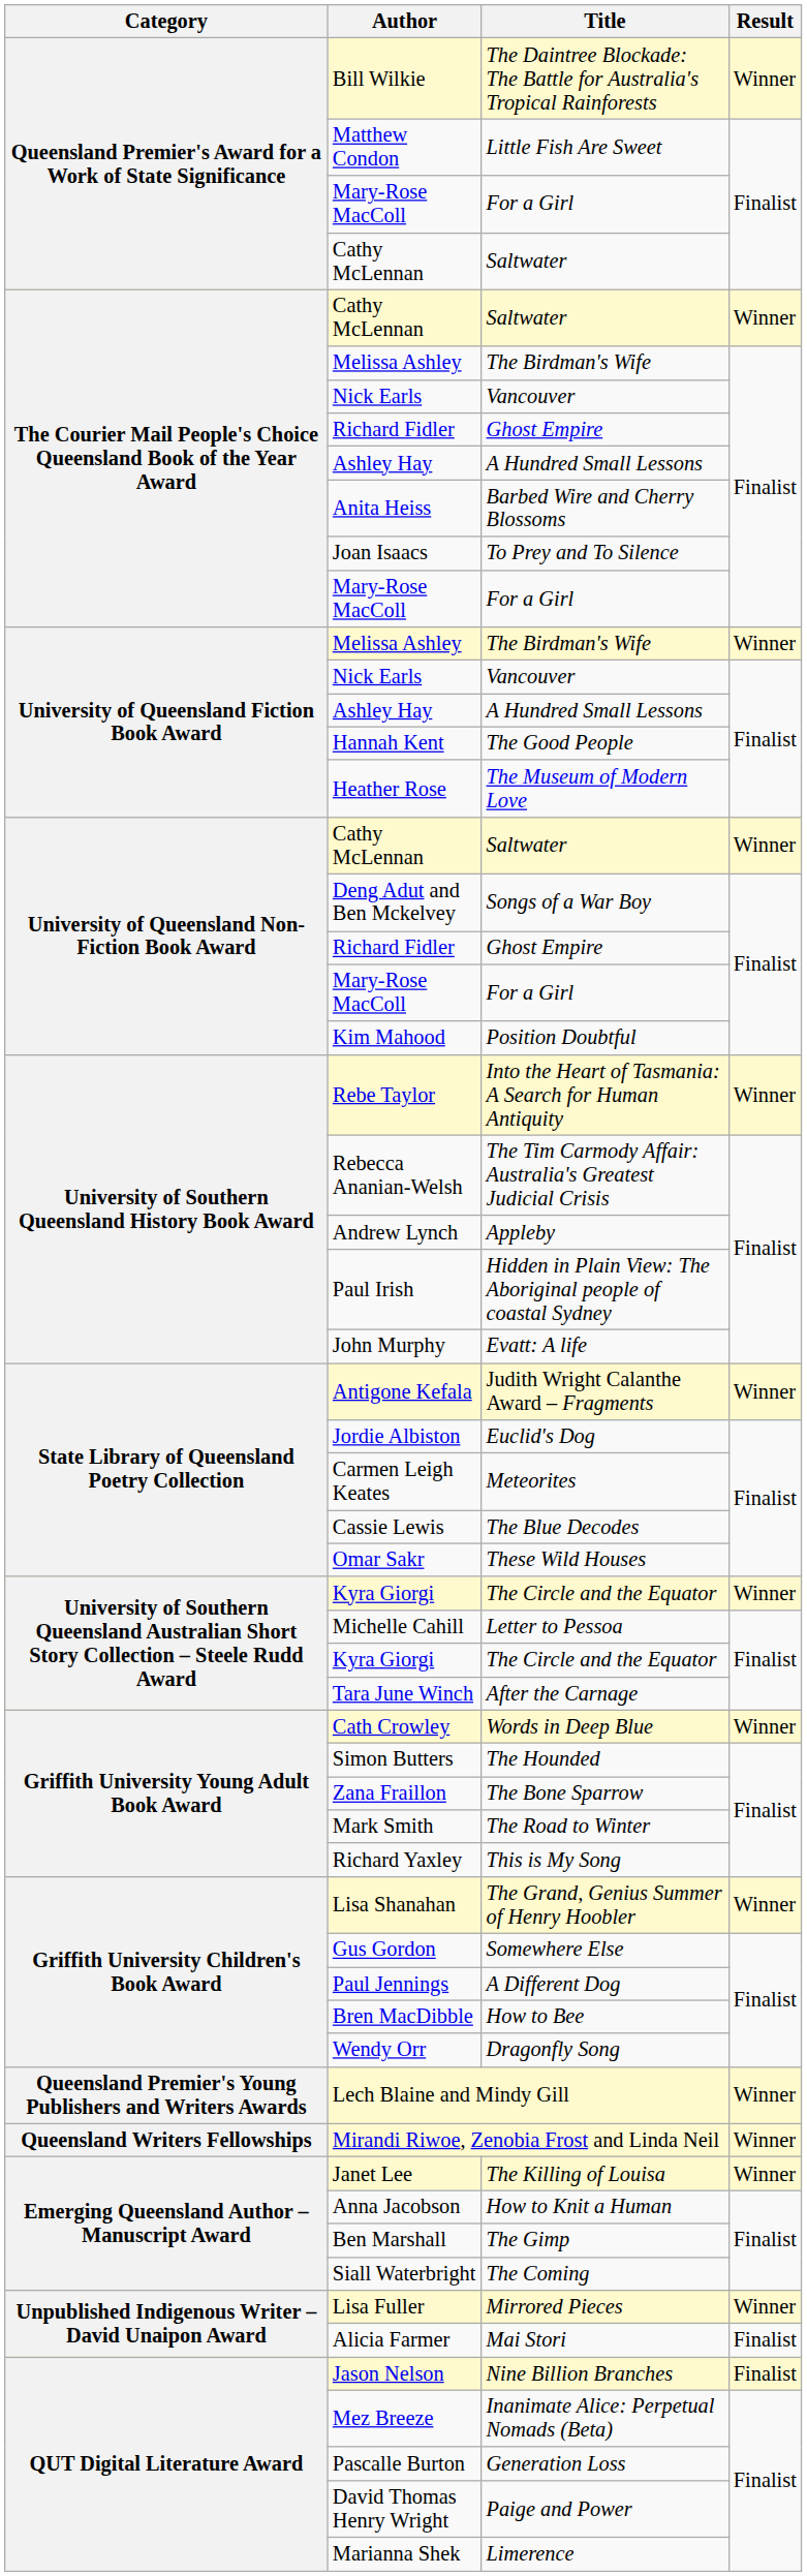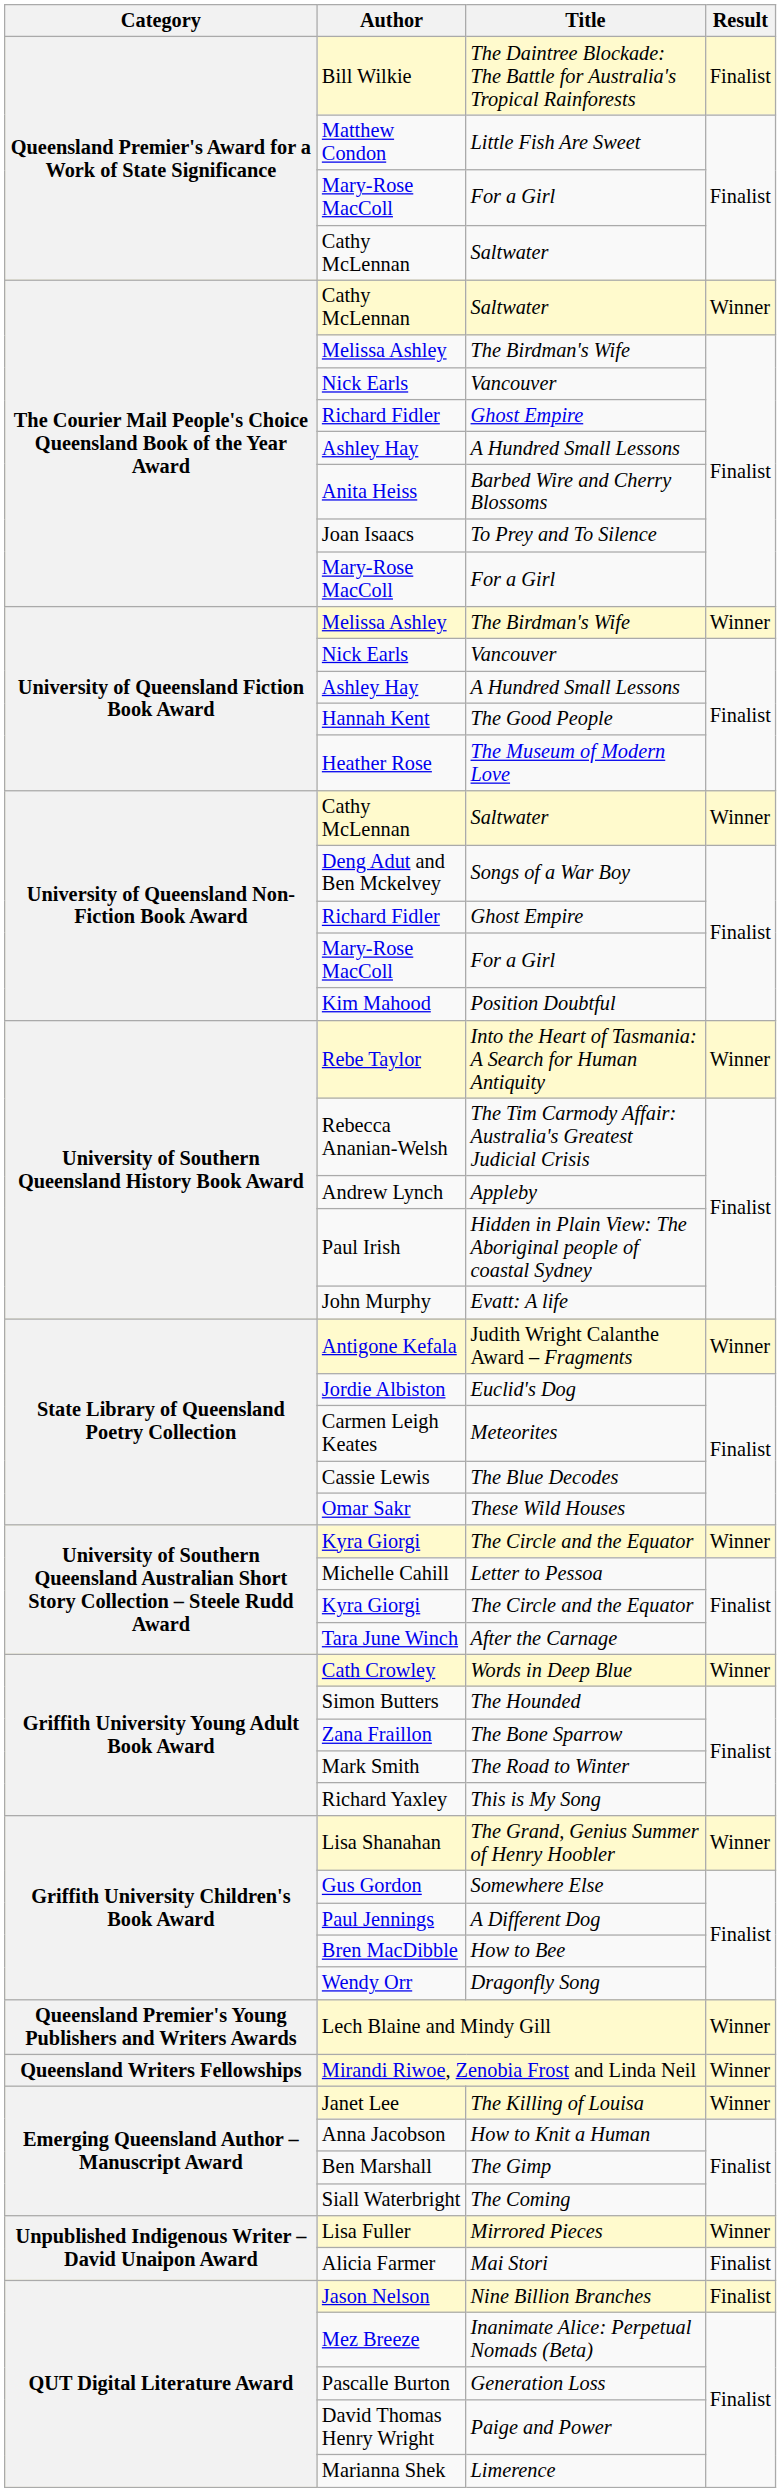Bill Wilkie | Result: Winner -> Finalist
